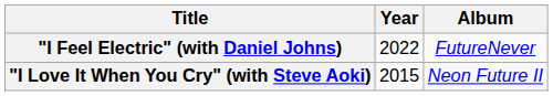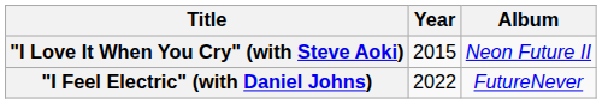rows swapped: "I Love It When You Cry" (with Steve Aoki) <-> "I Feel Electric" (with Daniel Johns)
